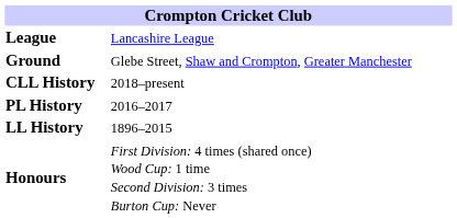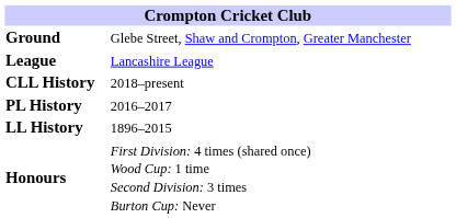rows swapped: League <-> Ground
